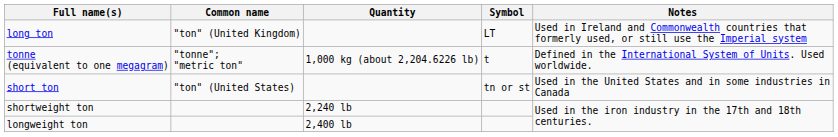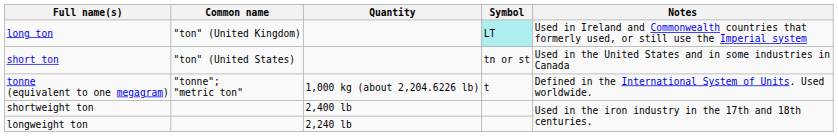long ton | Symbol: no background -> paleturquoise background
rows swapped: short ton <-> tonne (equivalent to one megagram)
shortweight ton | Quantity: 2,240 lb -> 2,400 lb
longweight ton | Quantity: 2,400 lb -> 2,240 lb
